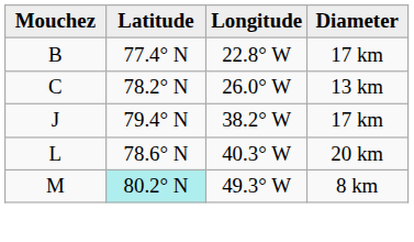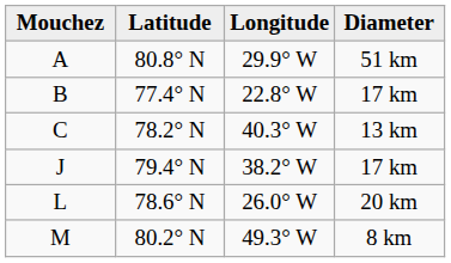+ row: A | 80.8° N | 29.9° W | 51 km
C | Longitude: 26.0° W -> 40.3° W
L | Longitude: 40.3° W -> 26.0° W
M | Latitude: paleturquoise background -> no background
